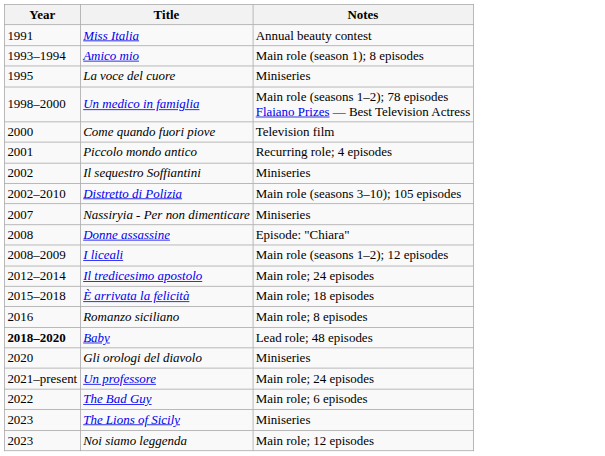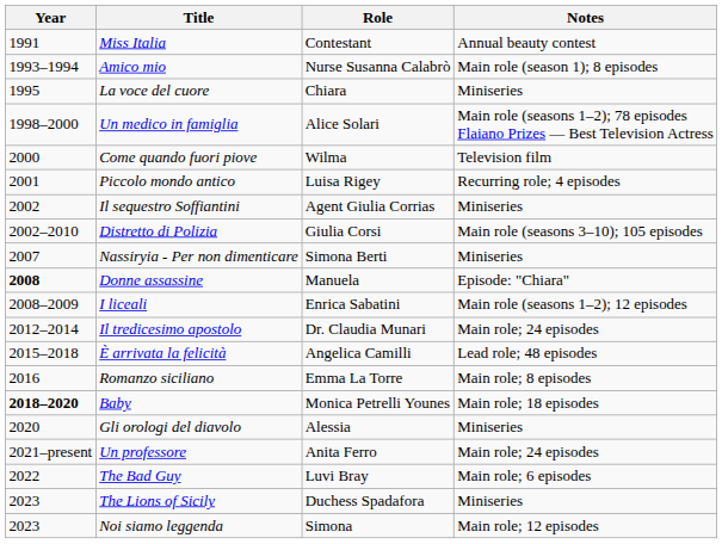+ column: Role | Contestant | Nurse Susanna Calabrò | Chiara | Alice Solari | Wilma | Luisa Rigey | Agent Giulia Corrias | Giulia Corsi | Simona Berti | Manuela | Enrica Sabatini | Dr. Claudia Munari | Angelica Camilli | Emma La Torre | Monica Petrelli Younes | Alessia | Anita Ferro | Luvi Bray | Duchess Spadafora | Simona
Donne assassine | Year: normal -> bold
È arrivata la felicità | Notes: Main role; 18 episodes -> Lead role; 48 episodes
Baby | Notes: Lead role; 48 episodes -> Main role; 18 episodes
